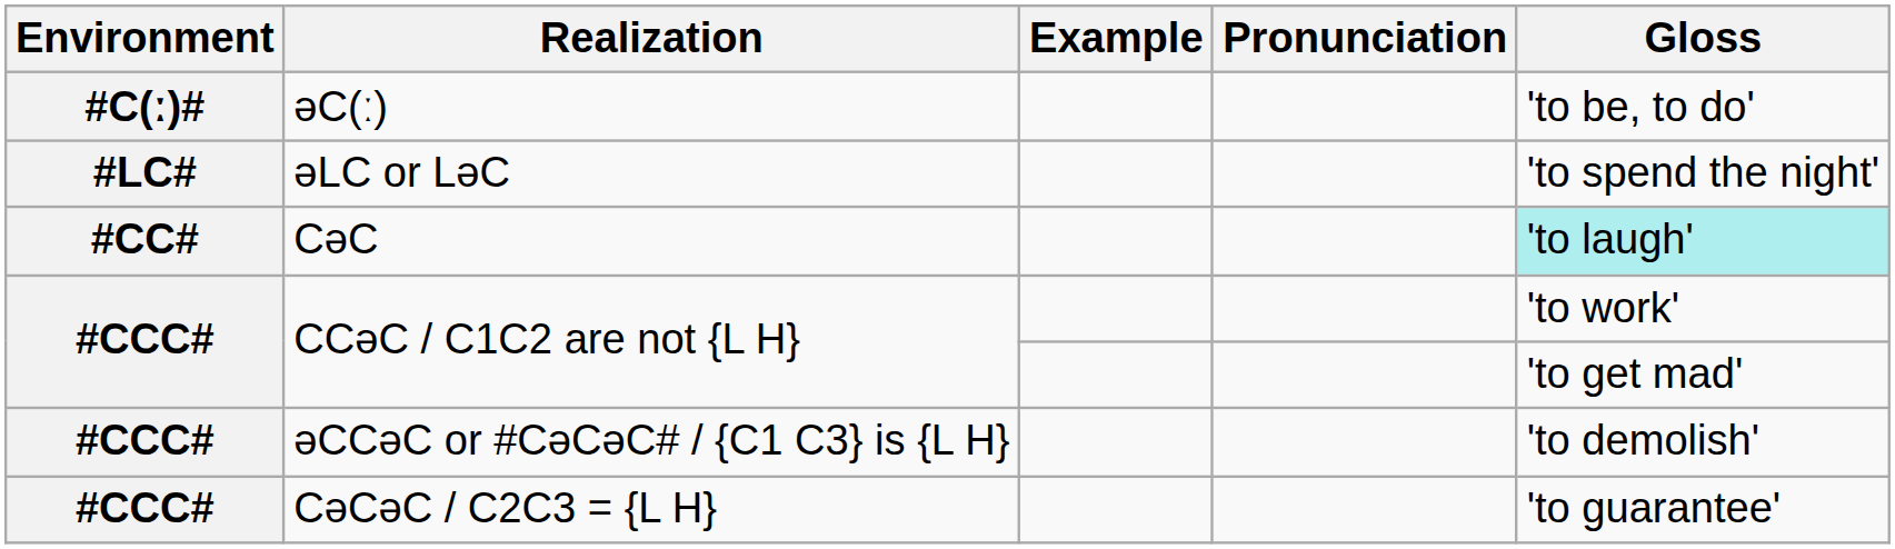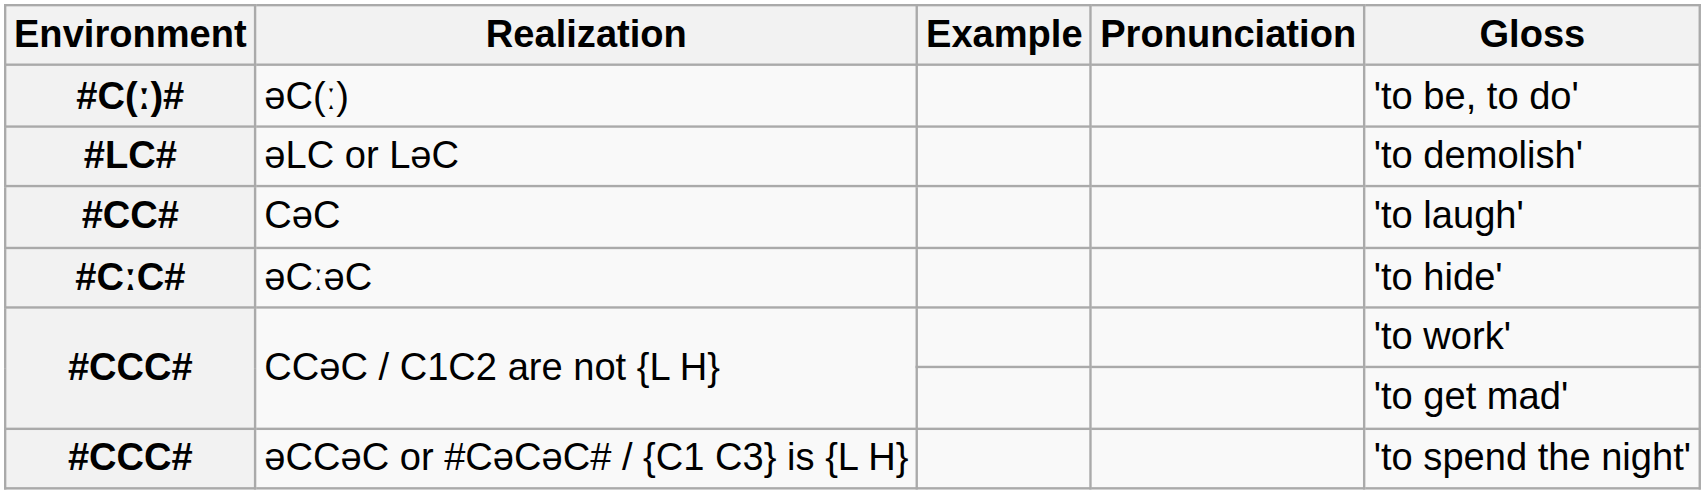əLC or LəC | Gloss: 'to spend the night' -> 'to demolish'
CəC | Gloss: paleturquoise background -> no background
+ row: #CːC# | əCːəC | 'to hide'
əCCəC or #CəCəC# / {C1 C3} is {L H} | Gloss: 'to demolish' -> 'to spend the night'
- row: #CCC# | CəCəC / C2C3 = {L H} | 'to guarantee'
